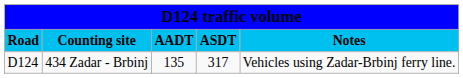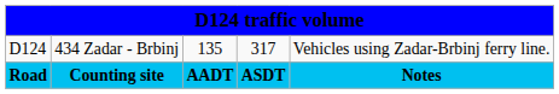rows swapped: Road <-> D124
